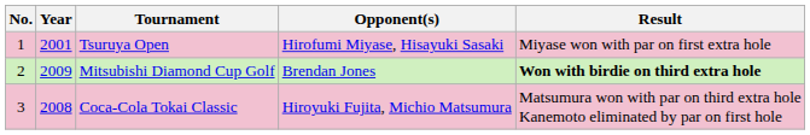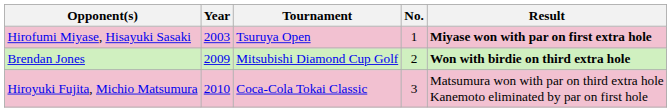columns swapped: No. <-> Opponent(s)
Tsuruya Open | Year: 2001 -> 2003
Tsuruya Open | Result: normal -> bold
Coca-Cola Tokai Classic | Year: 2008 -> 2010
